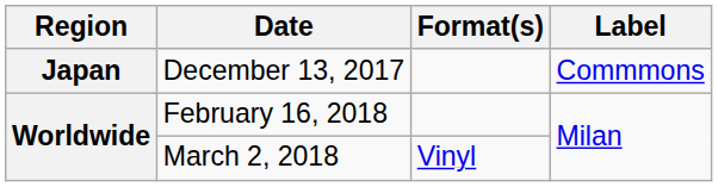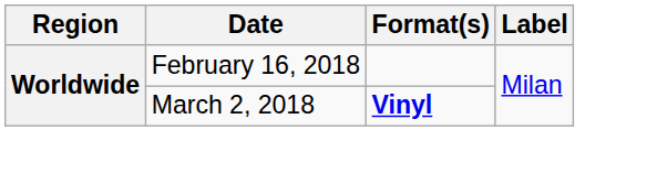- row: Japan | December 13, 2017 | Commmons
March 2, 2018 | Format(s): normal -> bold
